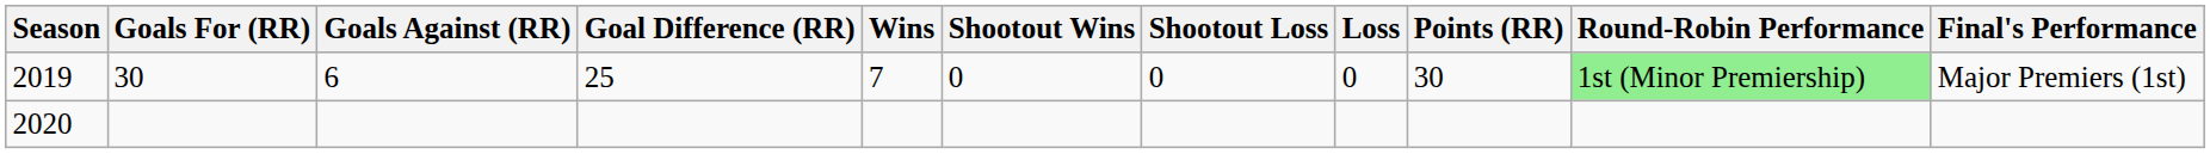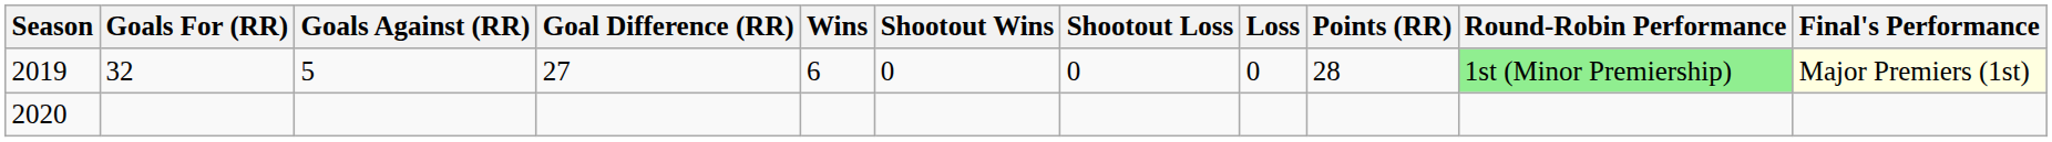2019 | Goals For (RR): 30 -> 32
2019 | Goals Against (RR): 6 -> 5
2019 | Goal Difference (RR): 25 -> 27
2019 | Wins: 7 -> 6
2019 | Points (RR): 30 -> 28
2019 | Final's Performance: no background -> lightyellow background
